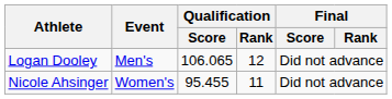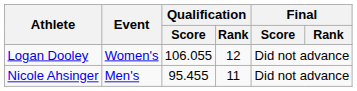Logan Dooley | Event: Men's -> Women's
Logan Dooley | Qualification / Score: 106.065 -> 106.055
Nicole Ahsinger | Event: Women's -> Men's
